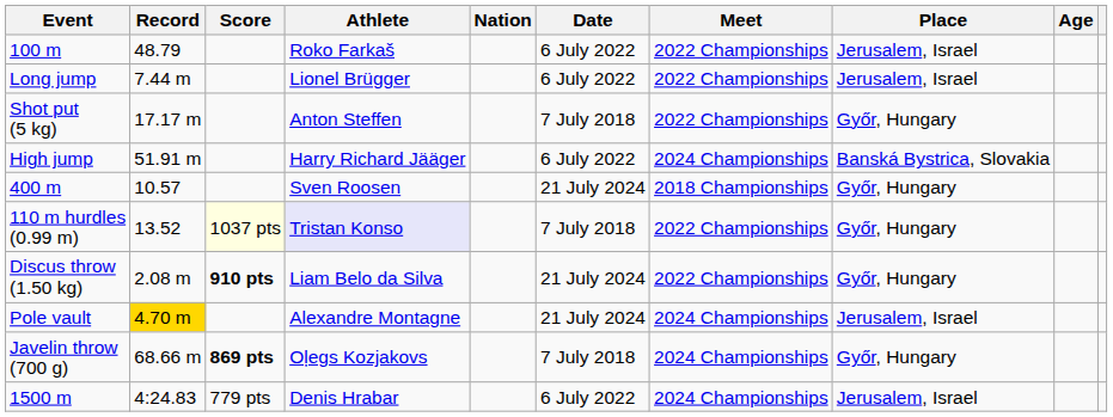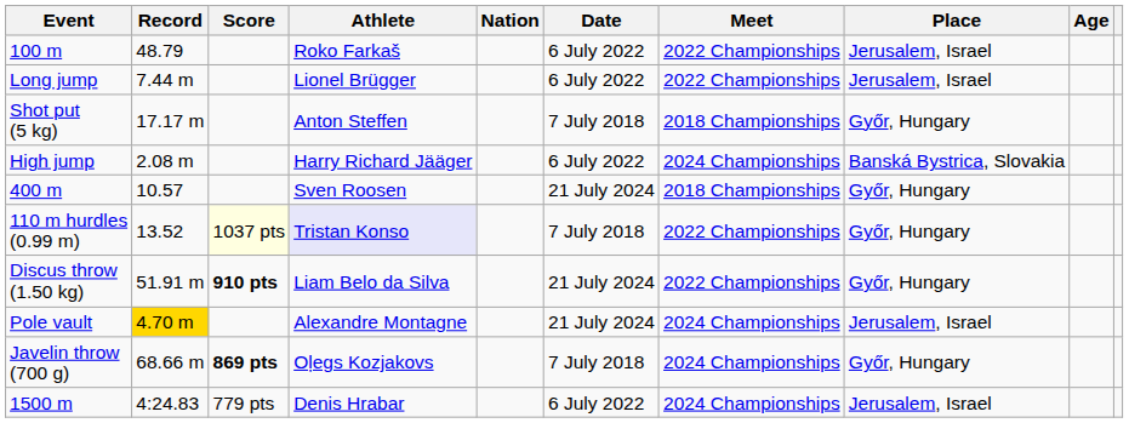Shot put (5 kg) | Meet: 2022 Championships -> 2018 Championships
High jump | Record: 51.91 m -> 2.08 m
Discus throw (1.50 kg) | Record: 2.08 m -> 51.91 m
